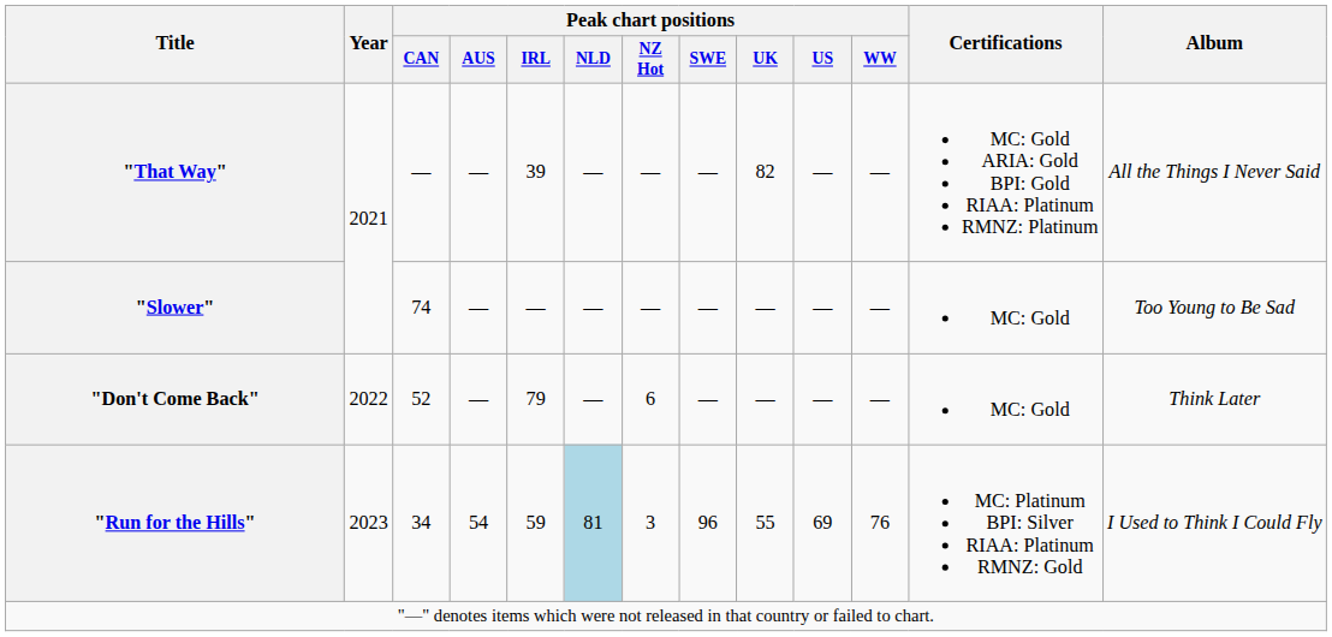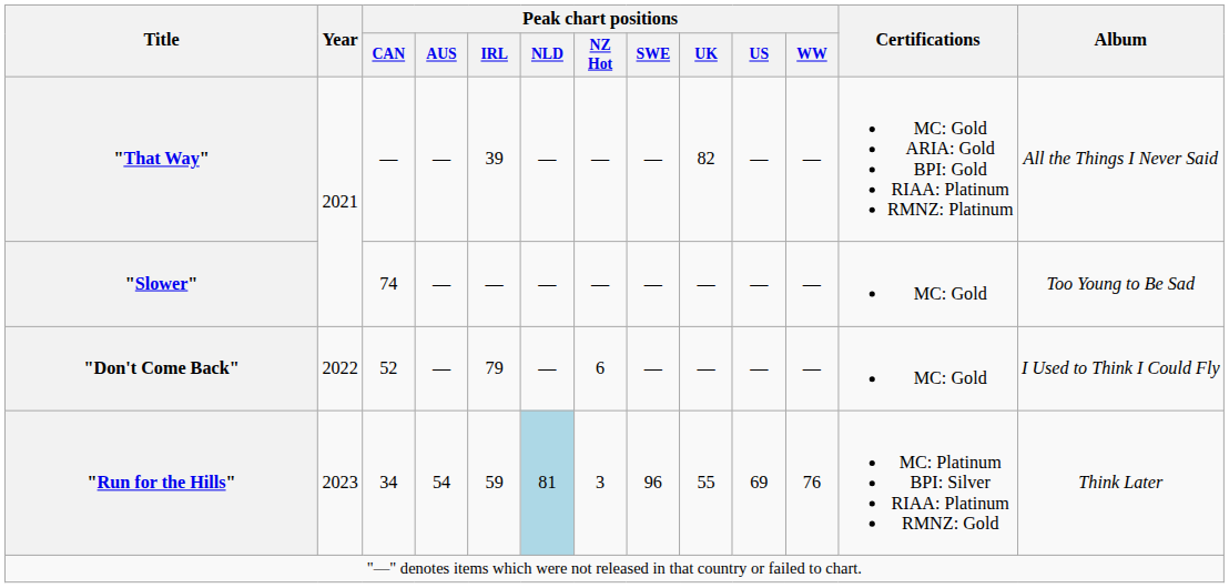"Don't Come Back" | Album: Think Later -> I Used to Think I Could Fly
"Run for the Hills" | Album: I Used to Think I Could Fly -> Think Later
